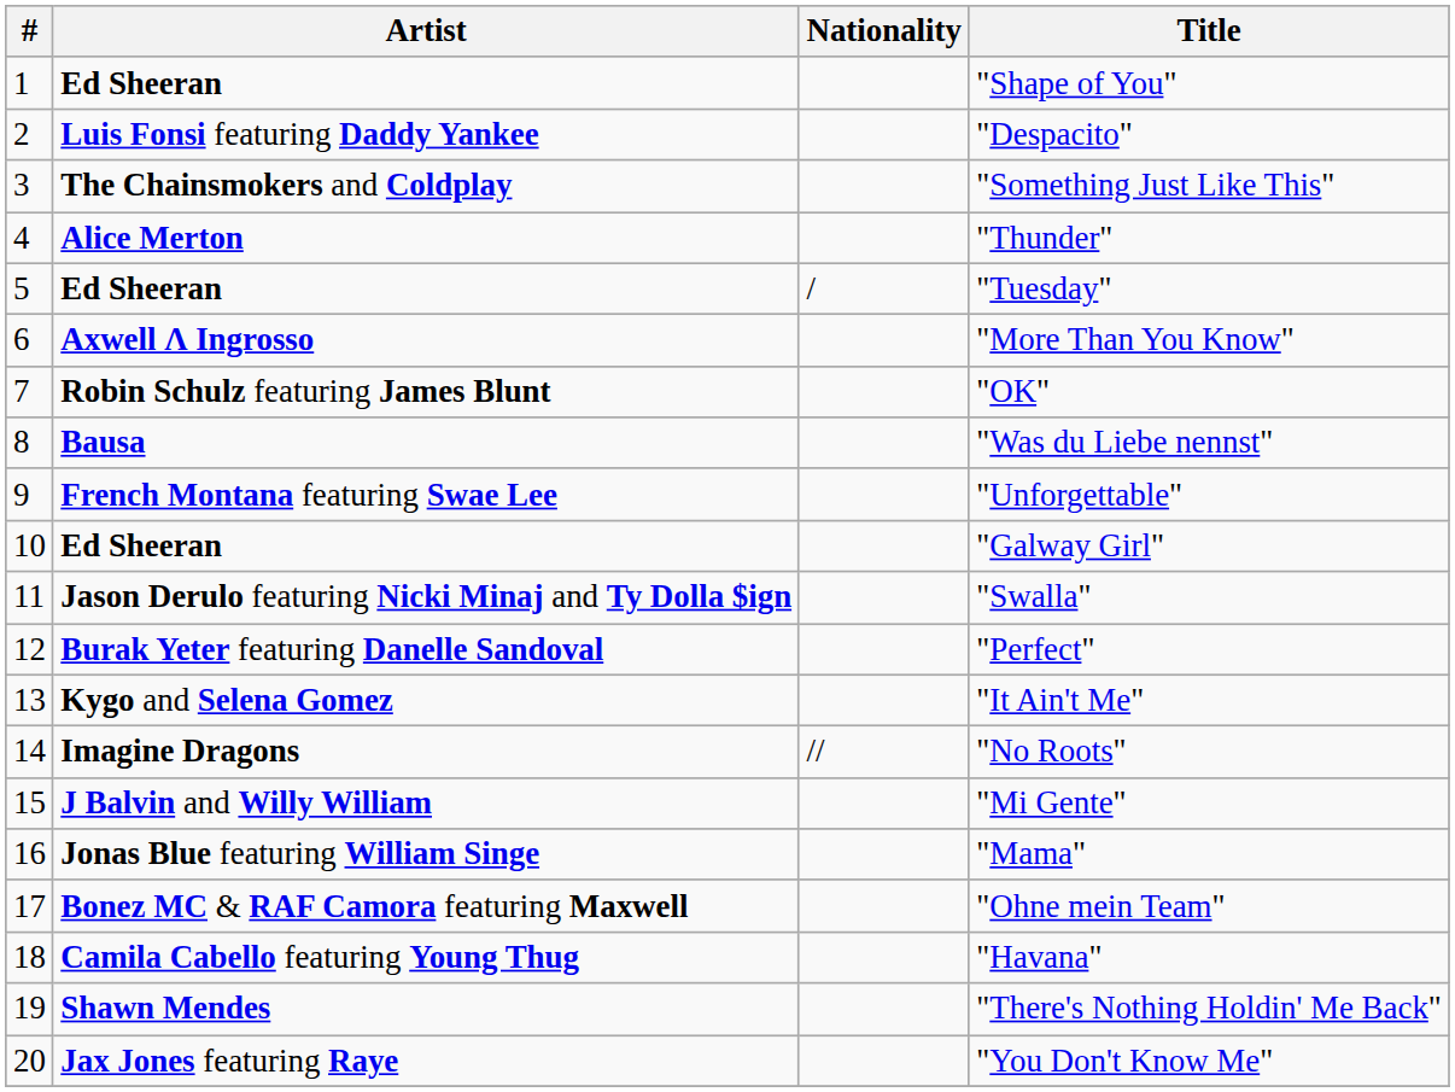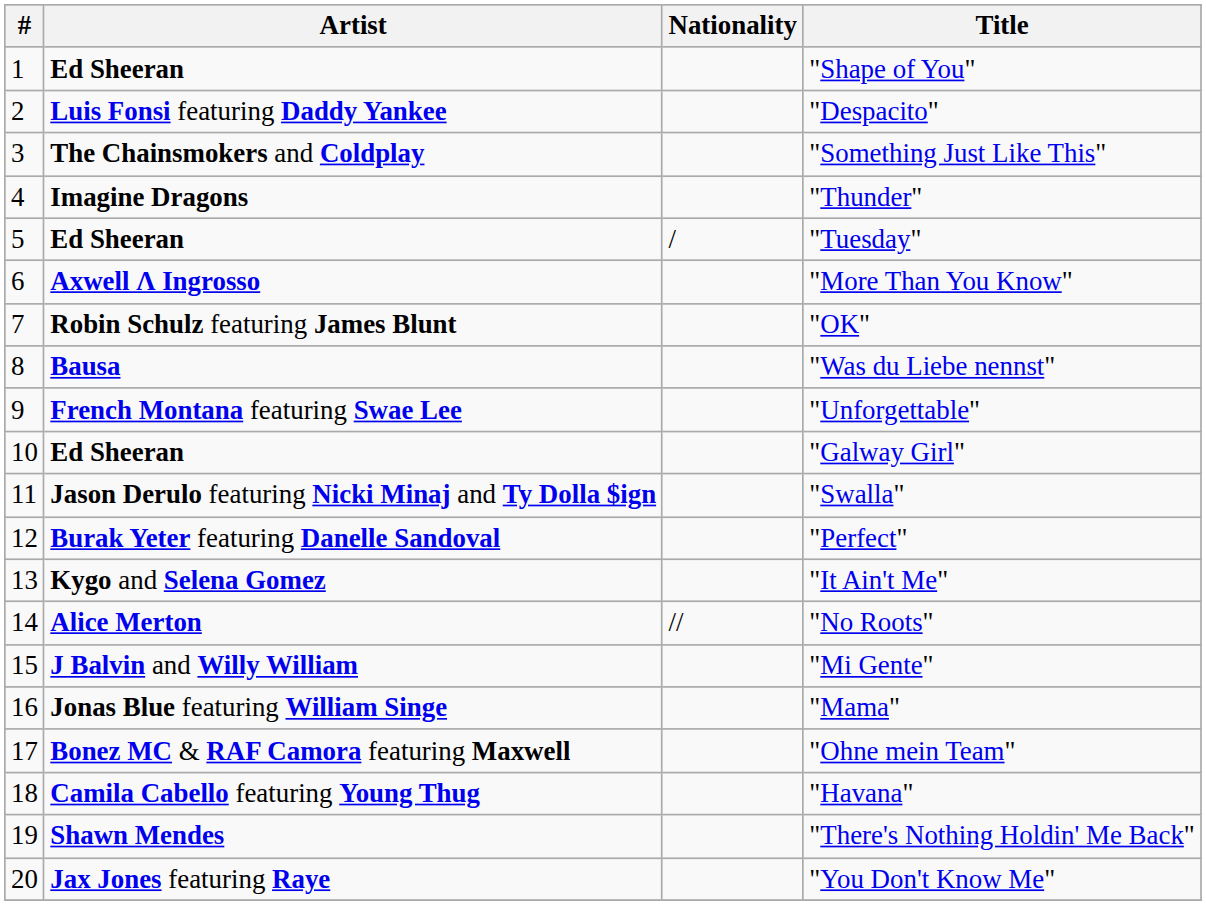"Thunder" | Artist: Alice Merton -> Imagine Dragons
"No Roots" | Artist: Imagine Dragons -> Alice Merton
